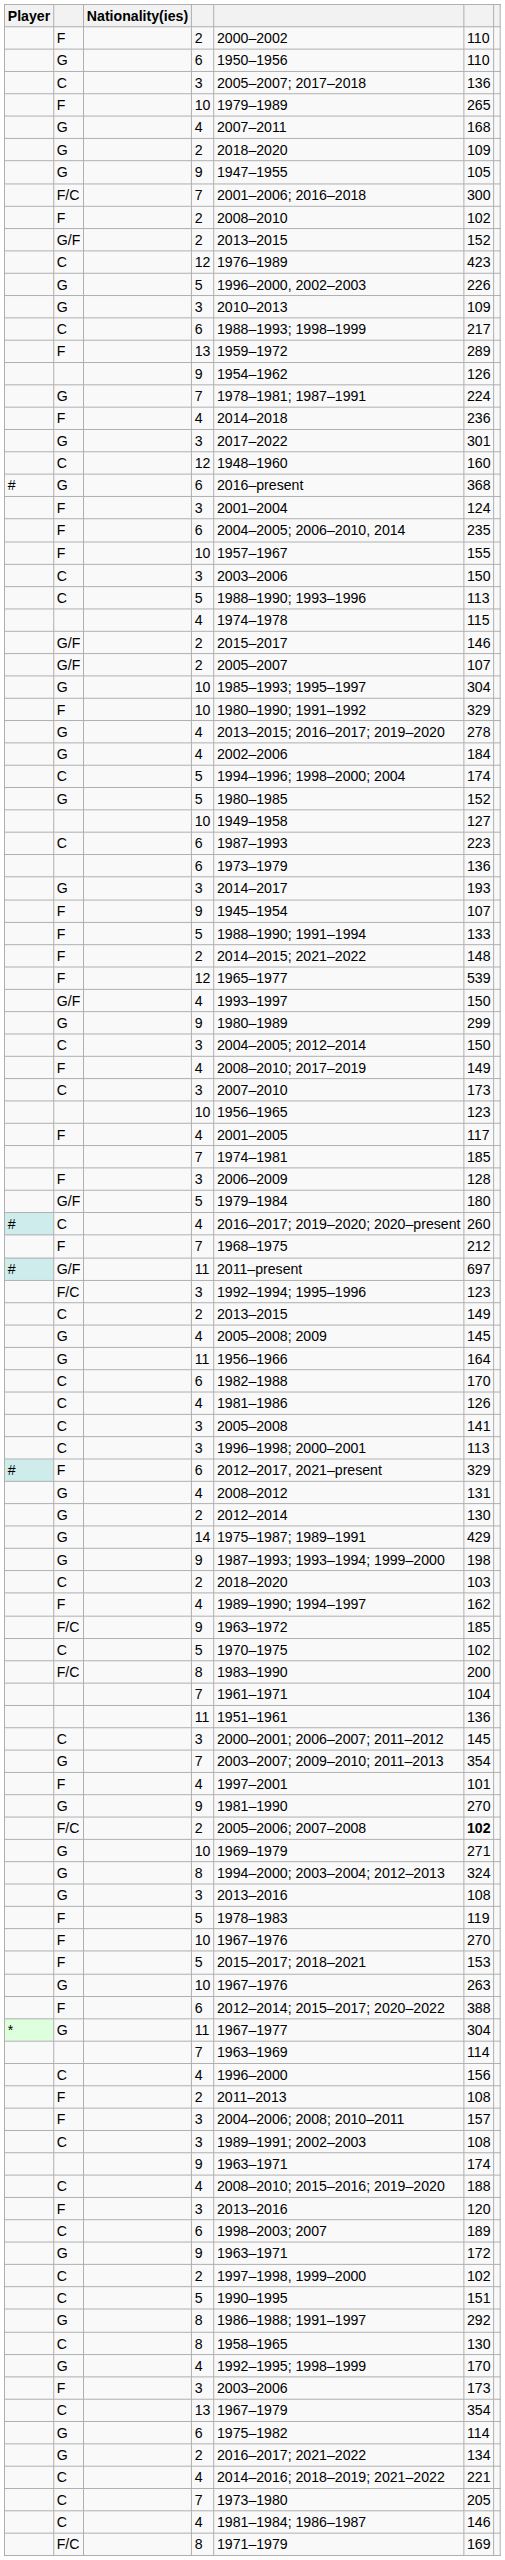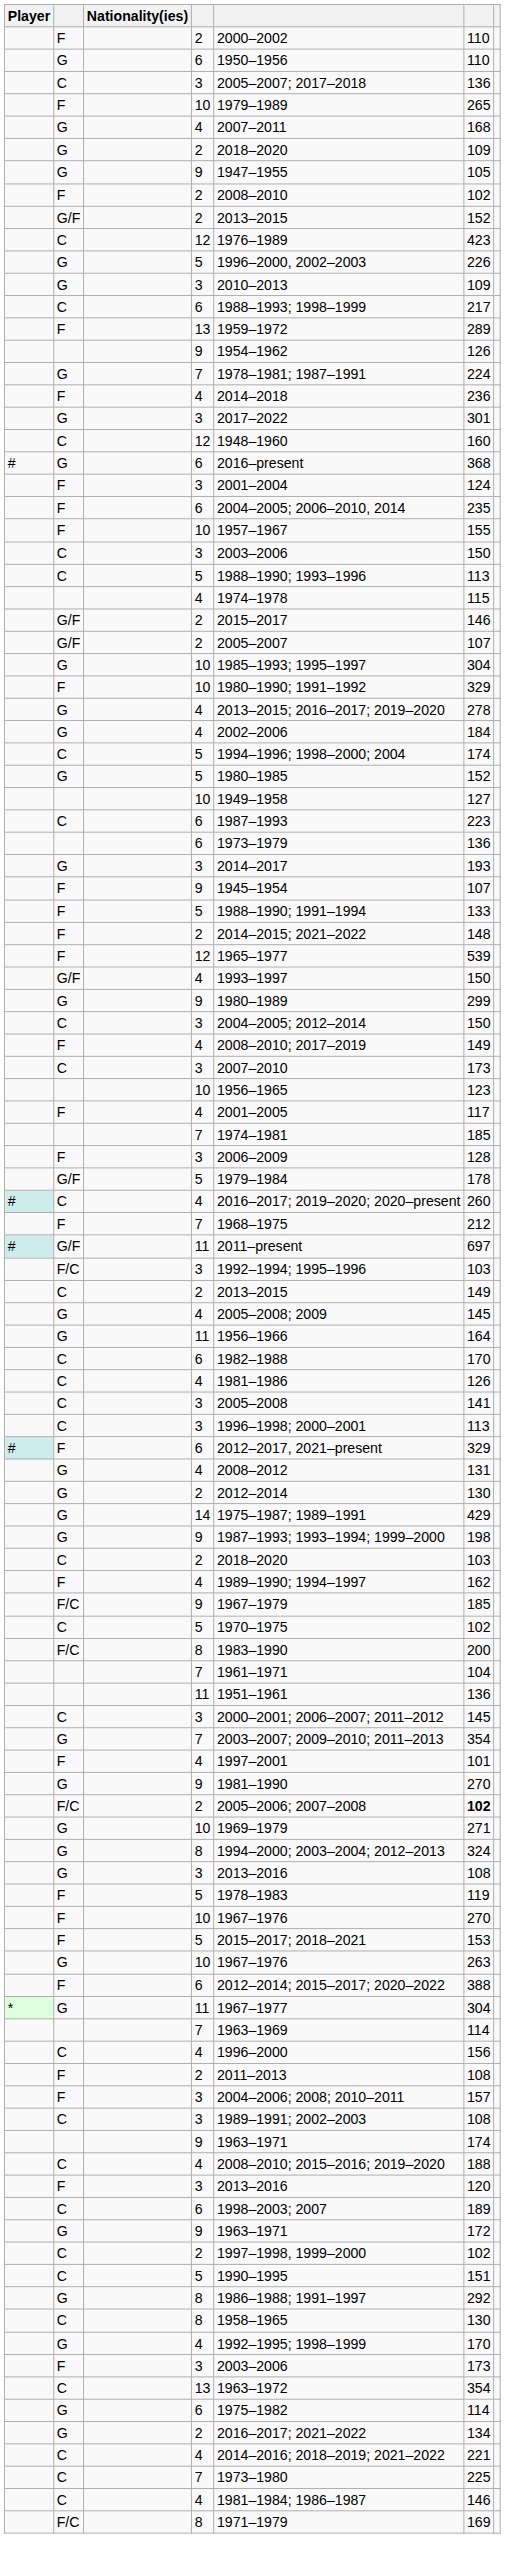- row: F/C | 7 | 2001–2006; 2016–2018 | 300
G/F / 5 | column 6: 180 -> 178
F/C / 3 | column 6: 123 -> 103
F/C / 9 | column 5: 1963–1972 -> 1967–1979
C / 13 | column 5: 1967–1979 -> 1963–1972
C / 7 | column 6: 205 -> 225
